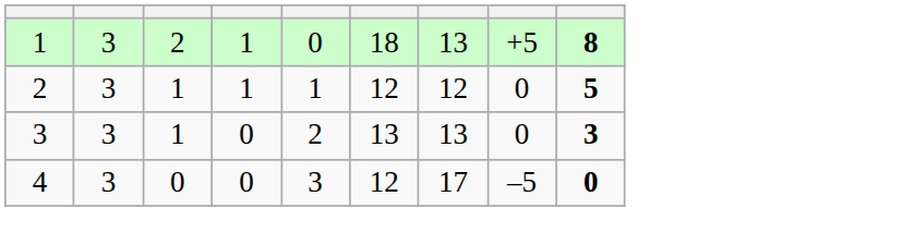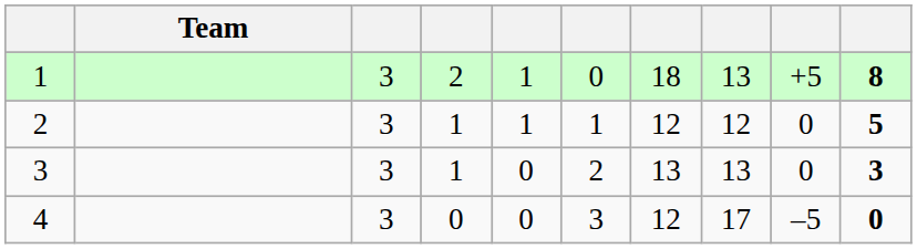+ column: Team
